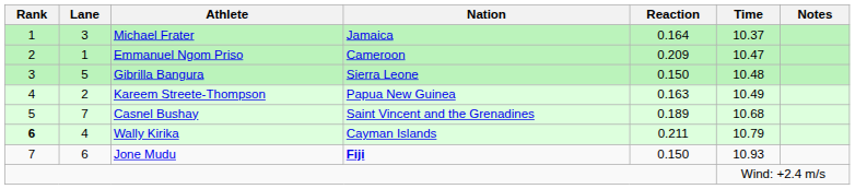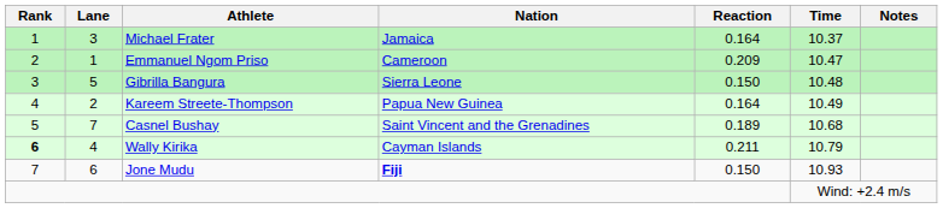Kareem Streete-Thompson | Reaction: 0.163 -> 0.164
